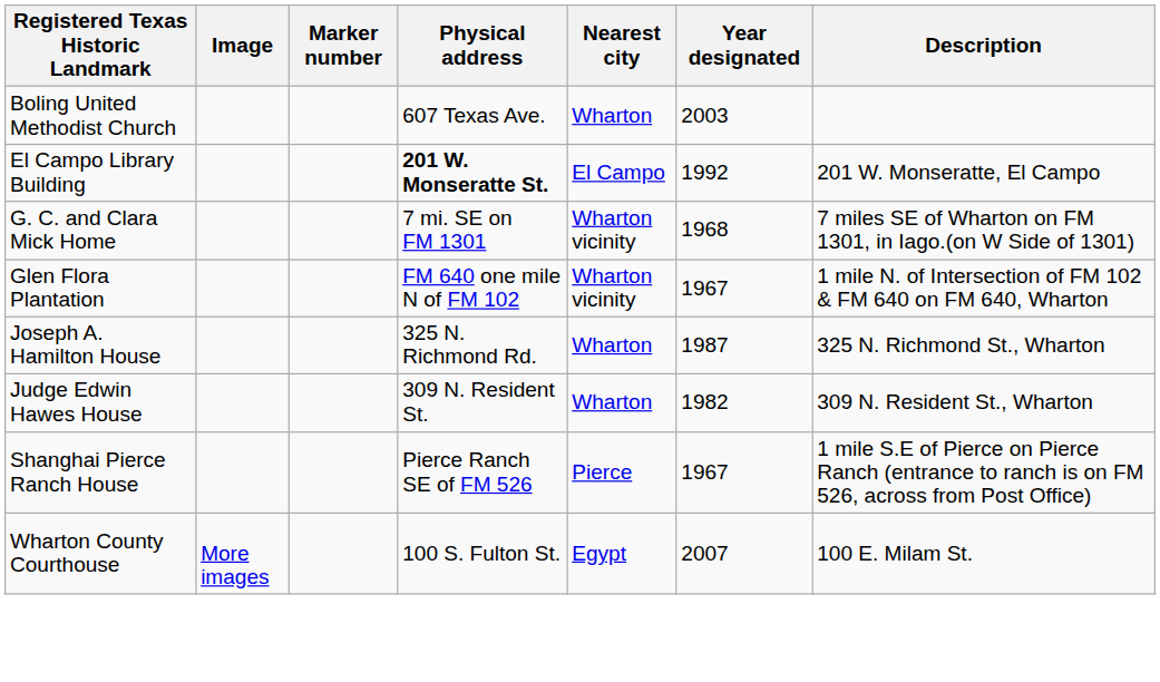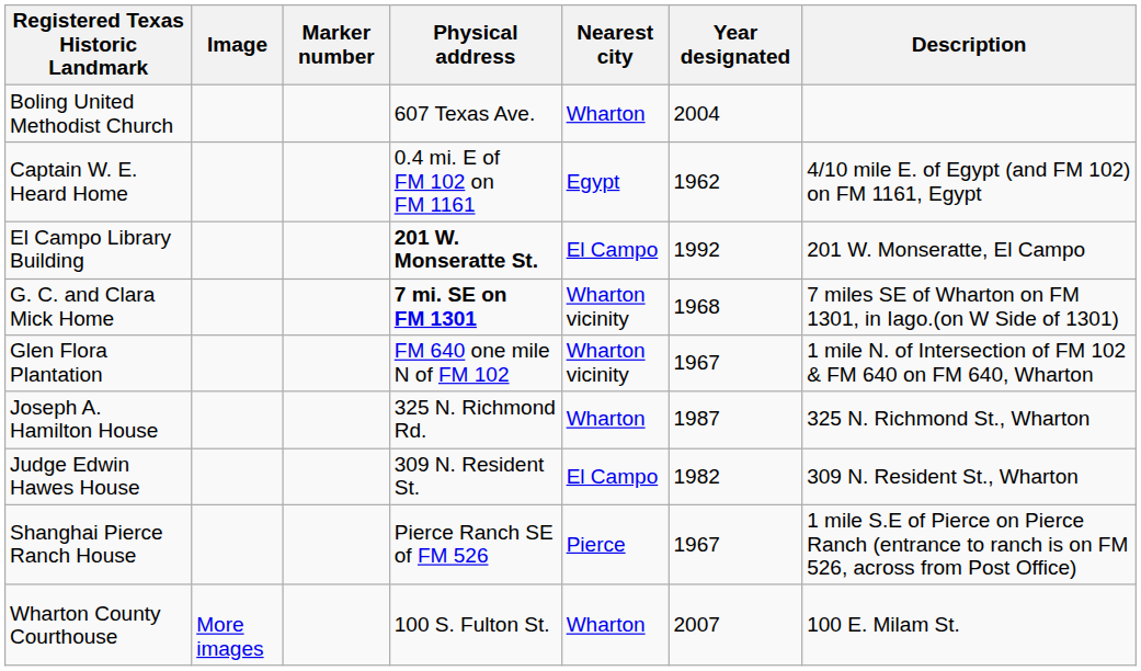Boling United Methodist Church | Year designated: 2003 -> 2004
+ row: Captain W. E. Heard Home | 0.4 mi. E of FM 102 on FM 1161 | Egypt | 1962 | 4/10 mile E. of Egypt (and FM 102) on FM 1161, Egypt
G. C. and Clara Mick Home | Physical address: normal -> bold
Judge Edwin Hawes House | Nearest city: Wharton -> El Campo
Wharton County Courthouse | Nearest city: Egypt -> Wharton
